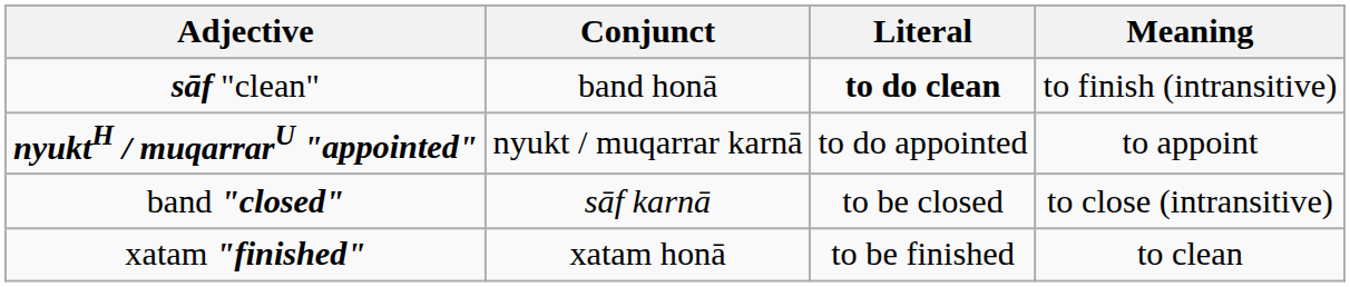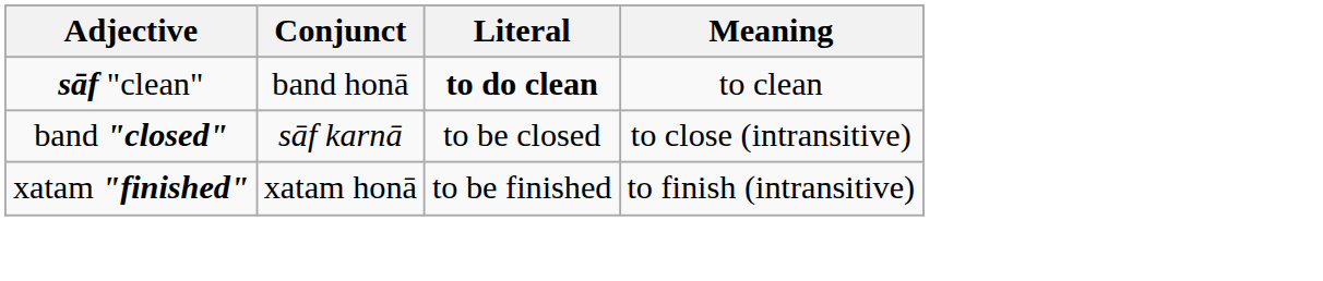sāf "clean" | Meaning: to finish (intransitive) -> to clean
- row: nyuktH / muqarrarU "appointed" | nyukt / muqarrar karnā | to do appointed | to appoint
xatam "finished" | Meaning: to clean -> to finish (intransitive)
